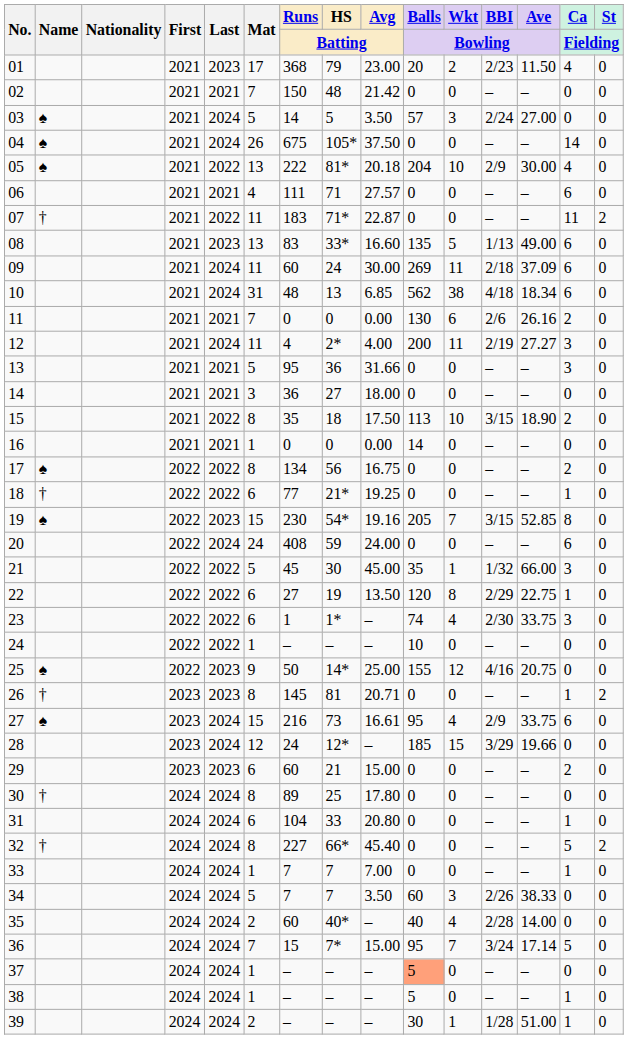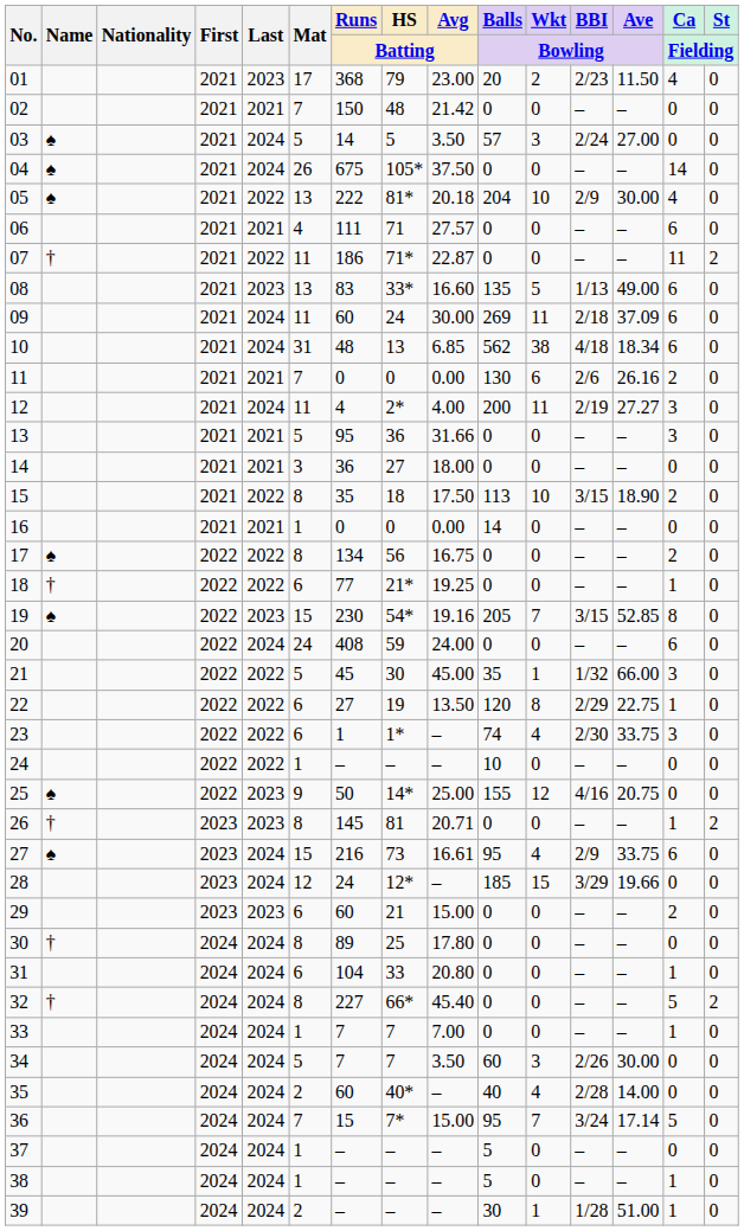07 | Runs / Batting: 183 -> 186
34 | Ave / Bowling: 38.33 -> 30.00
37 | Balls / Bowling: lightsalmon background -> no background
